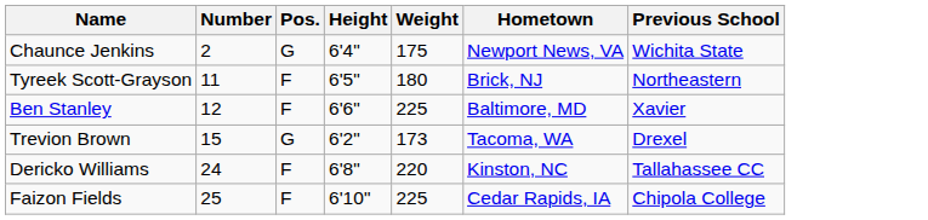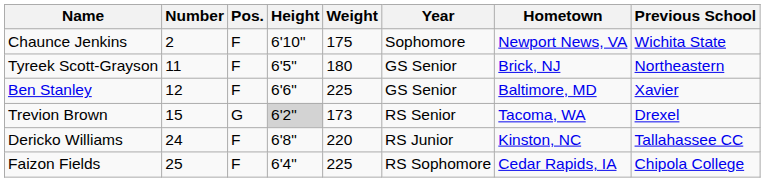+ column: Year | Sophomore | GS Senior | GS Senior | RS Senior | RS Junior | RS Sophomore
Chaunce Jenkins | Pos.: G -> F
Chaunce Jenkins | Height: 6'4" -> 6'10"
Trevion Brown | Height: no background -> lightgrey background
Faizon Fields | Height: 6'10" -> 6'4"
